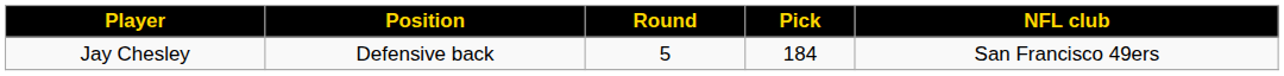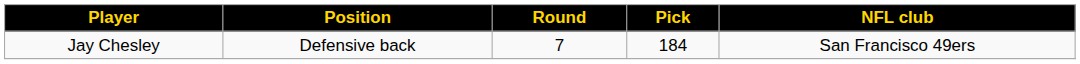Jay Chesley | Round: 5 -> 7
